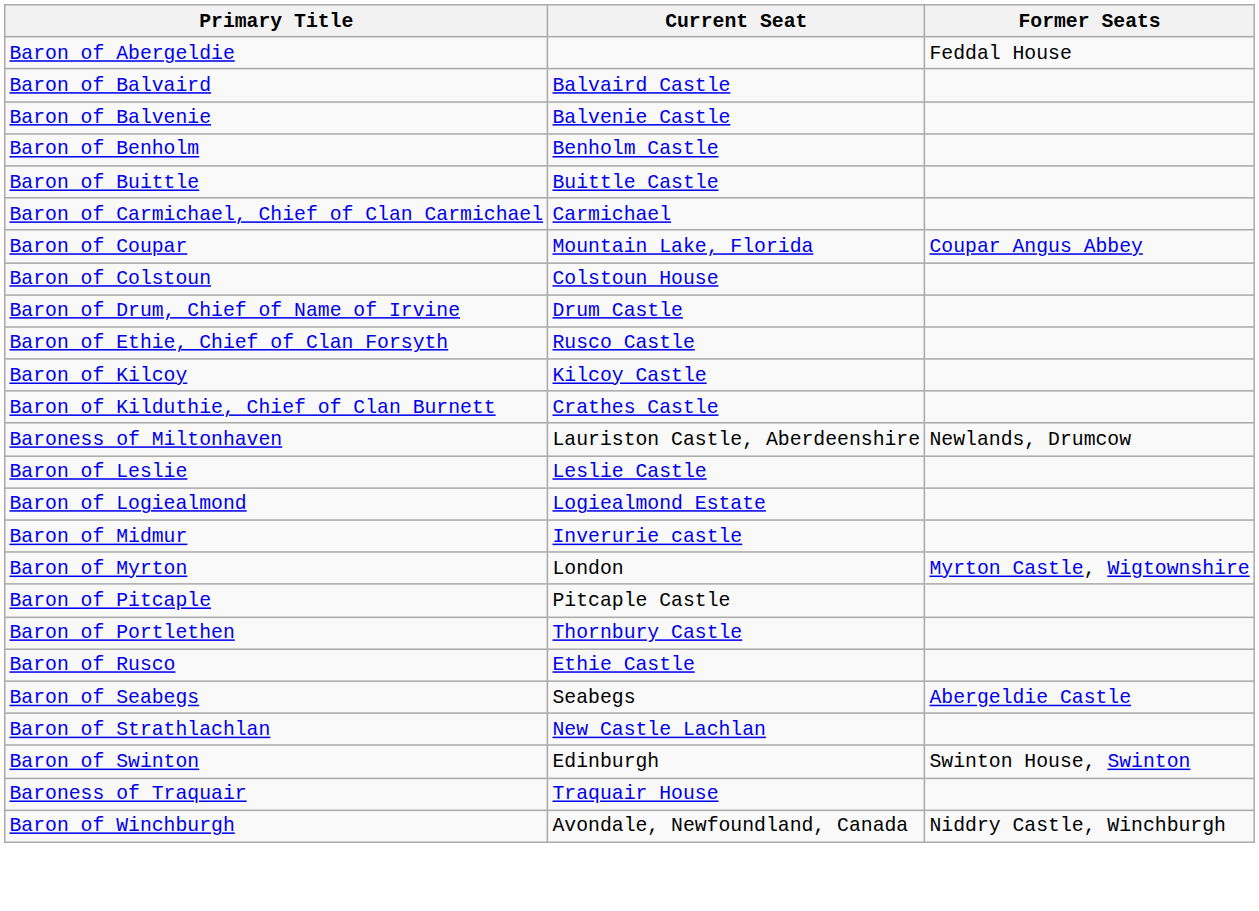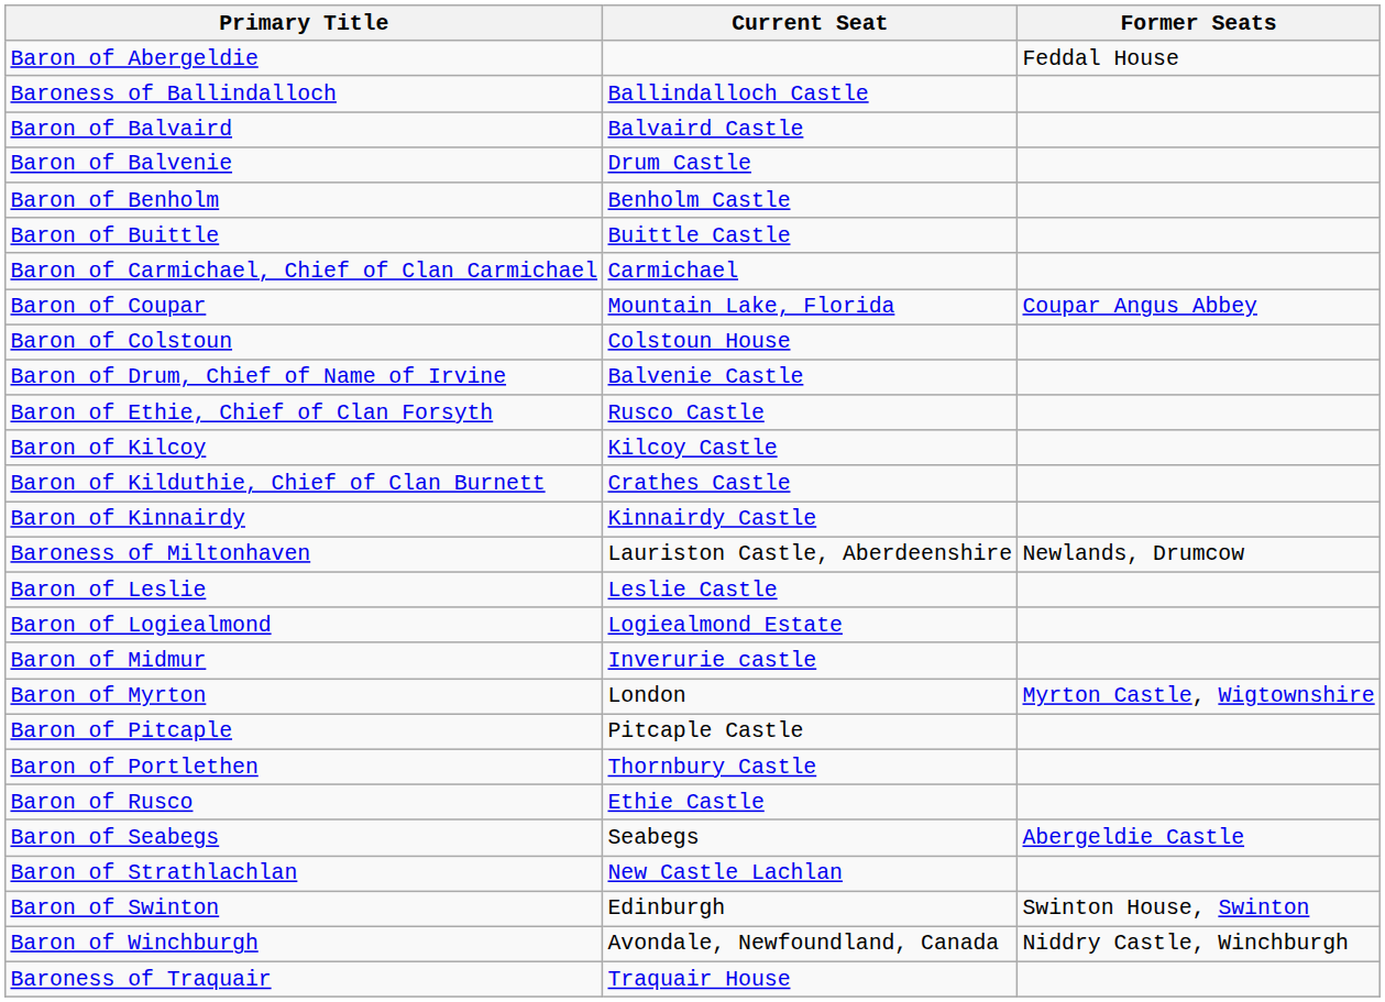+ row: Baroness of Ballindalloch | Ballindalloch Castle
Baron of Balvenie | Current Seat: Balvenie Castle -> Drum Castle
Baron of Drum, Chief of Name of Irvine | Current Seat: Drum Castle -> Balvenie Castle
+ row: Baron of Kinnairdy | Kinnairdy Castle
rows swapped: Baron of Winchburgh <-> Baroness of Traquair
